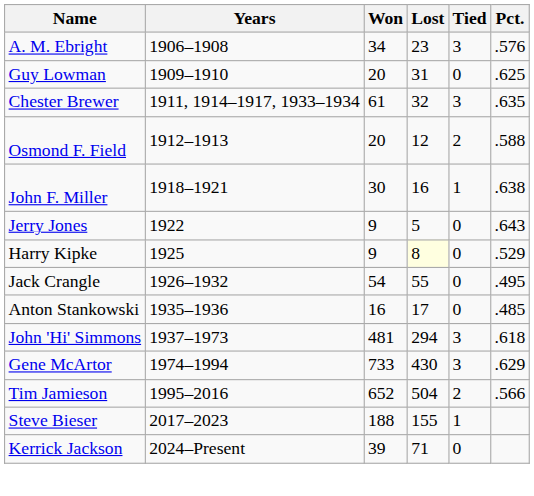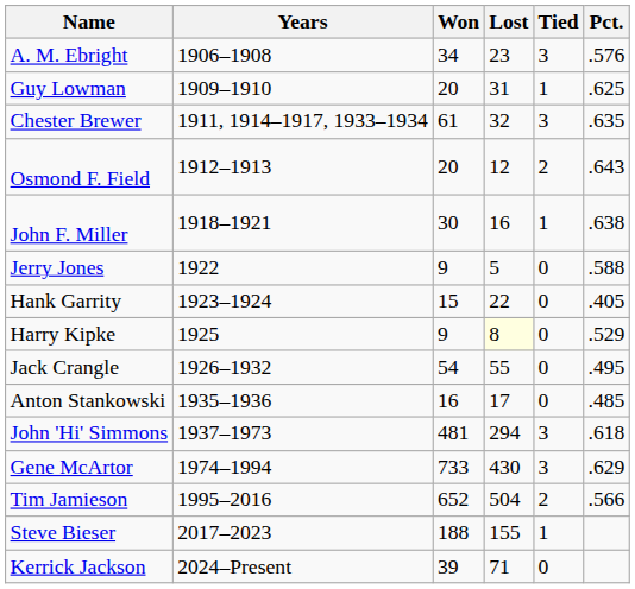Guy Lowman | Tied: 0 -> 1
Osmond F. Field | Pct.: .588 -> .643
Jerry Jones | Pct.: .643 -> .588
+ row: Hank Garrity | 1923–1924 | 15 | 22 | 0 | .405
